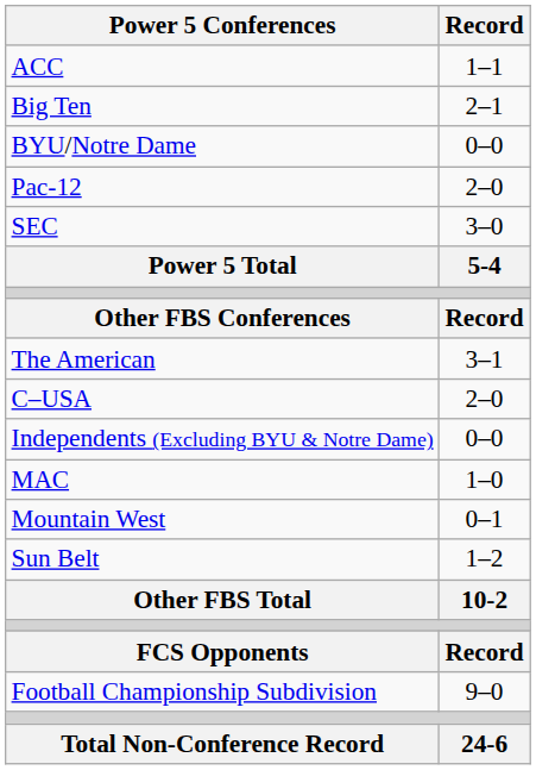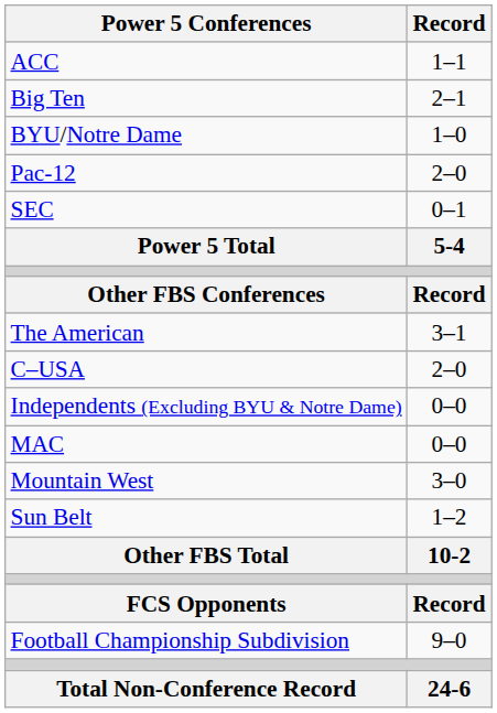BYU/Notre Dame | Record: 0–0 -> 1–0
SEC | Record: 3–0 -> 0–1
MAC | Record: 1–0 -> 0–0
Mountain West | Record: 0–1 -> 3–0
